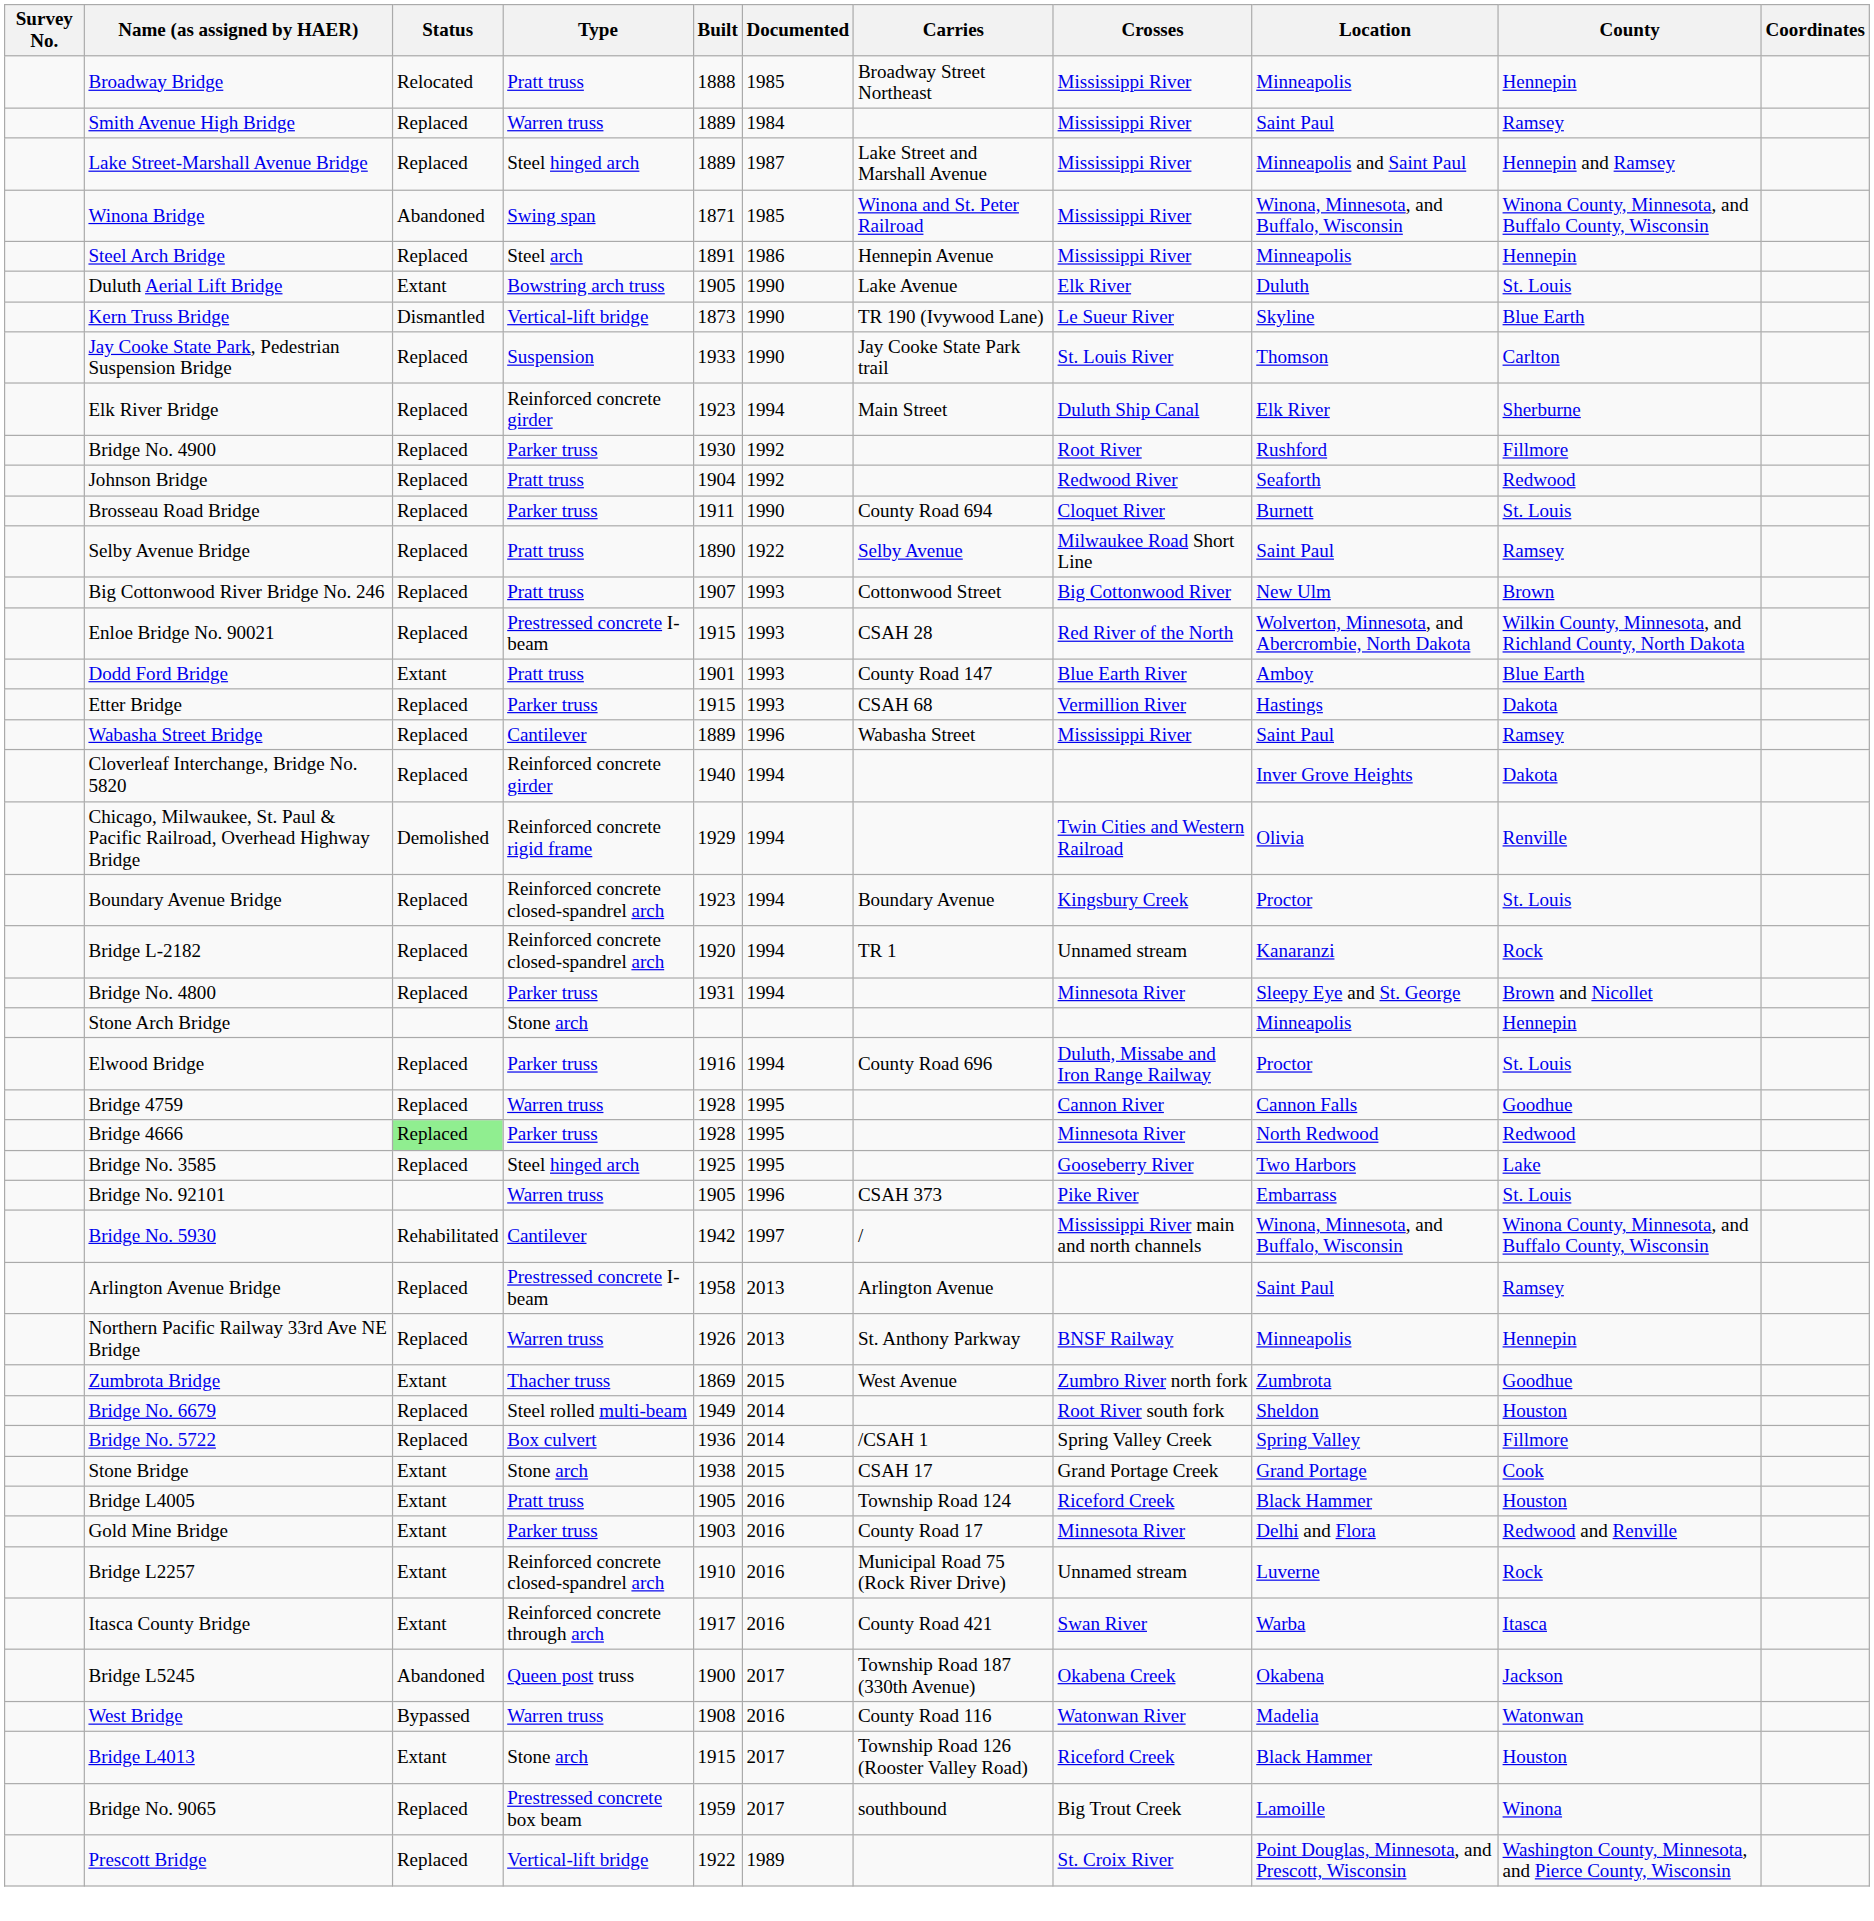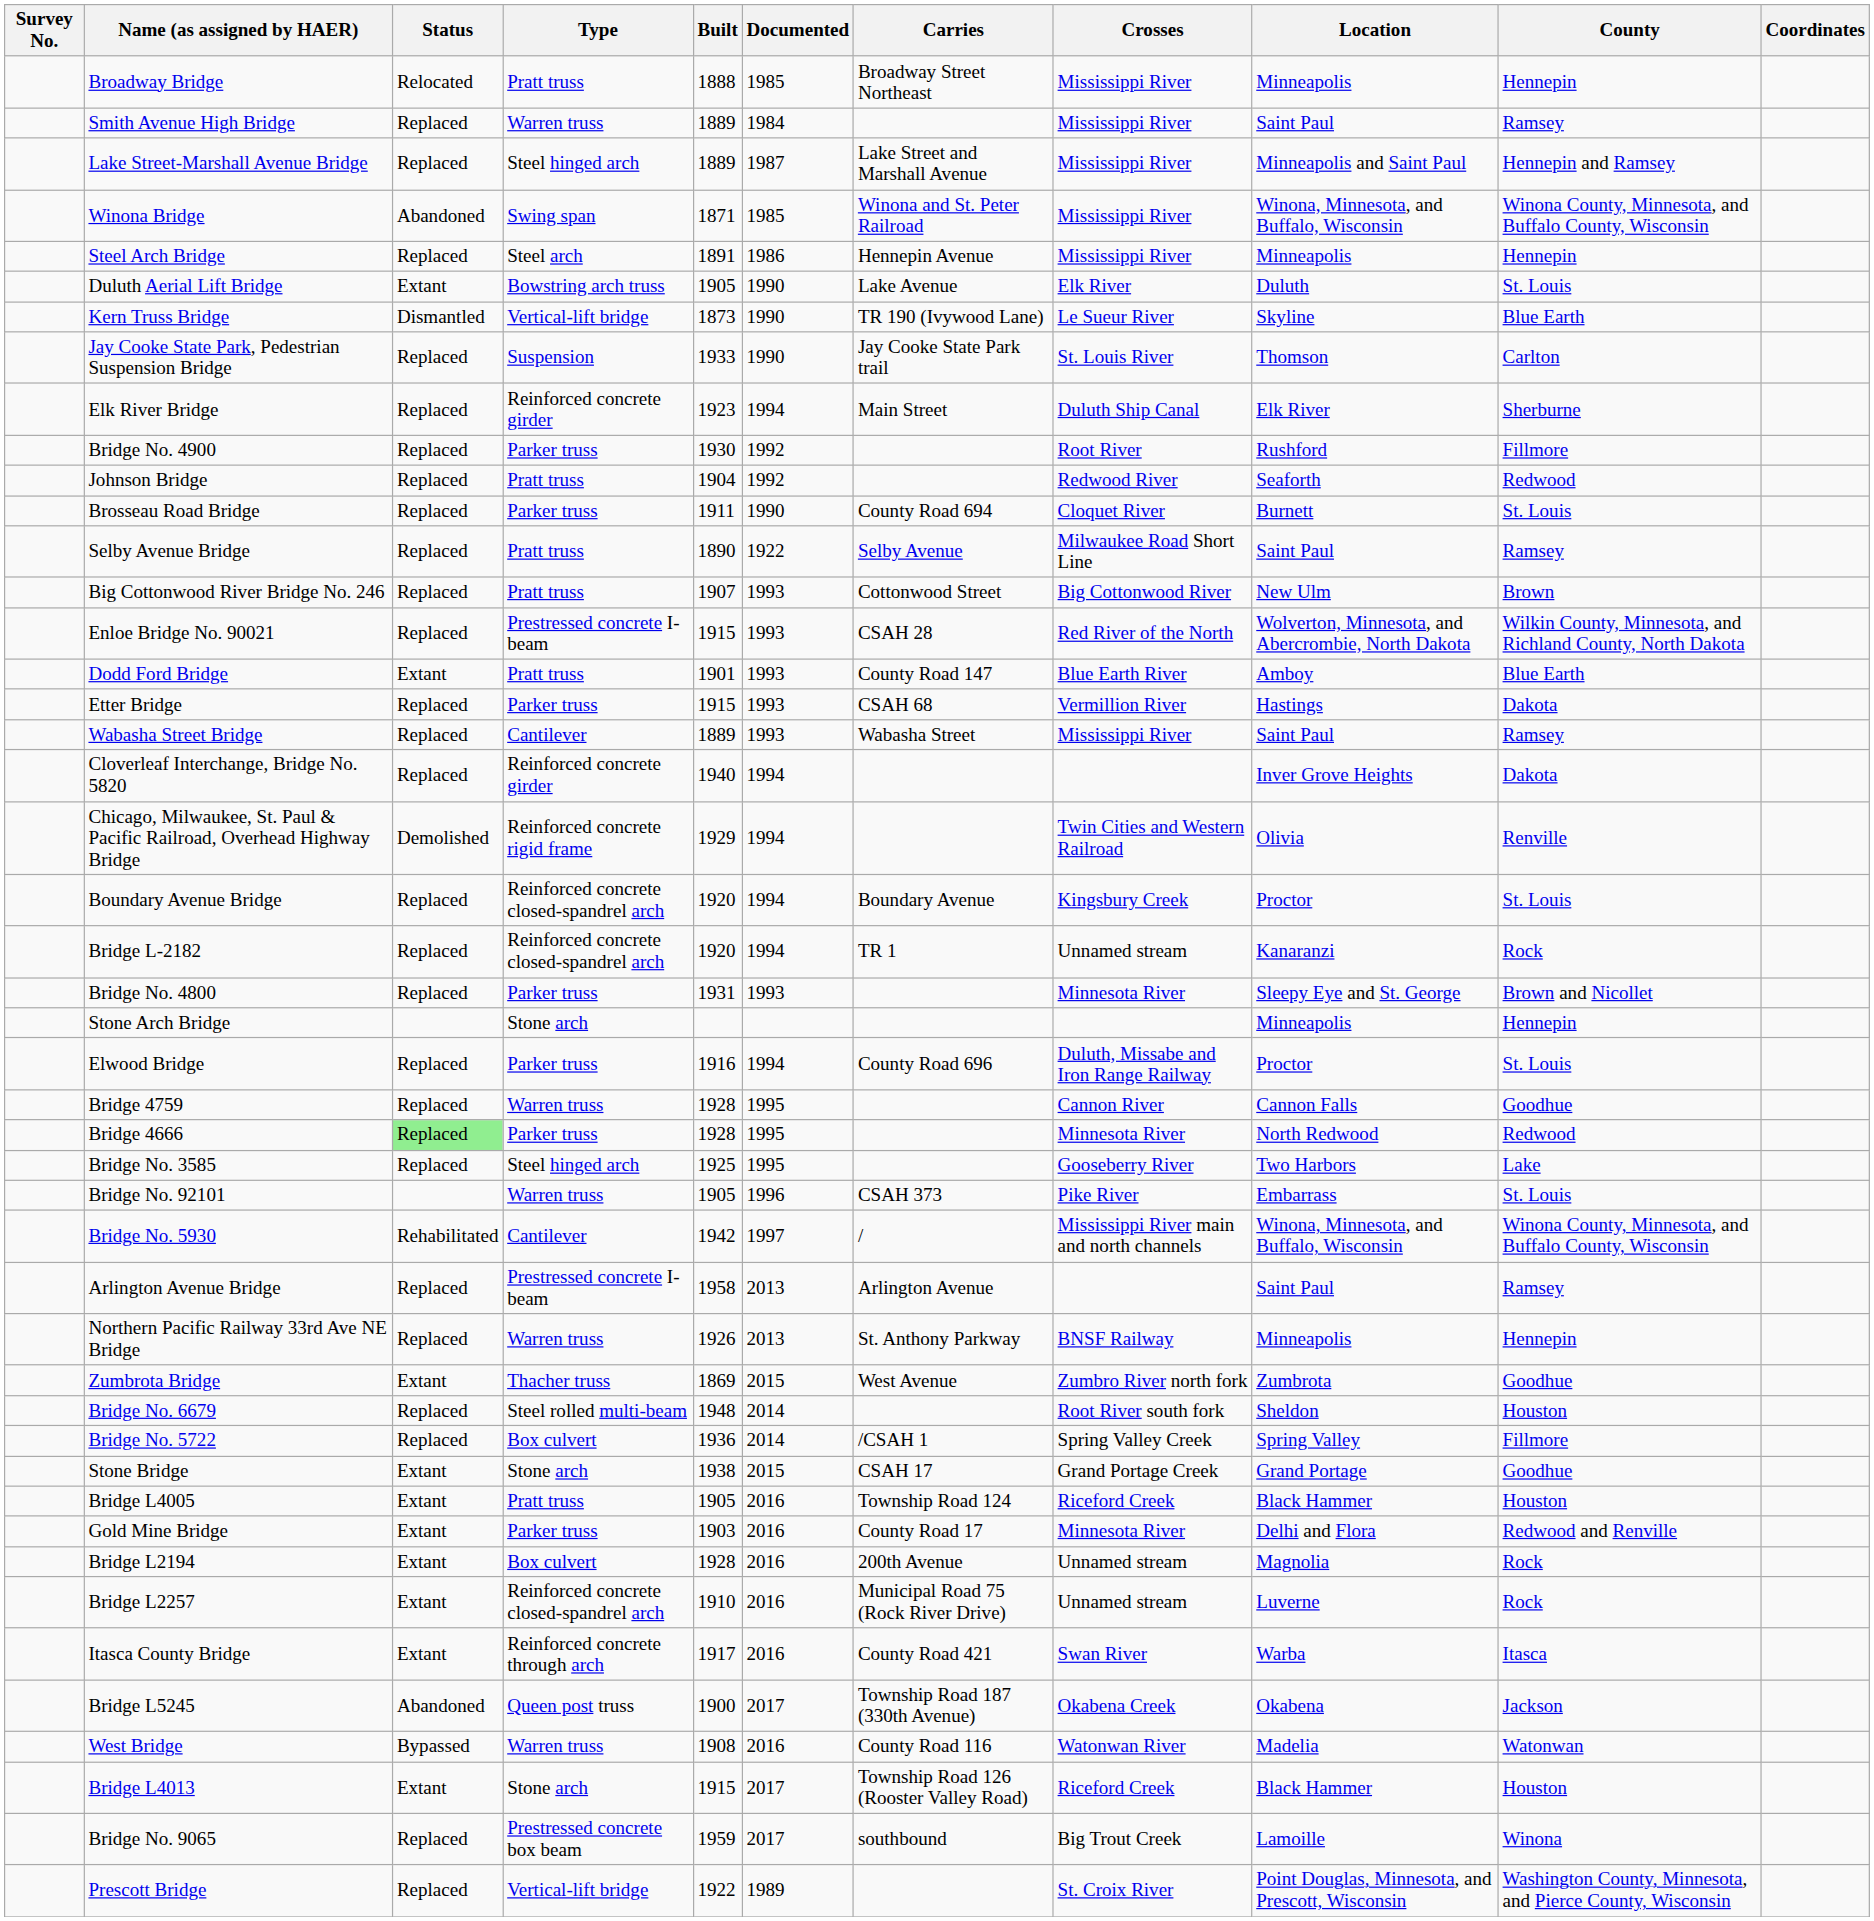Wabasha Street Bridge | Documented: 1996 -> 1993
Boundary Avenue Bridge | Built: 1923 -> 1920
Bridge No. 4800 | Documented: 1994 -> 1993
Bridge No. 6679 | Built: 1949 -> 1948
Stone Bridge | County: Cook -> Goodhue
+ row: Bridge L2194 | Extant | Box culvert | 1928 | 2016 | 200th Avenue | Unnamed stream | Magnolia | Rock
